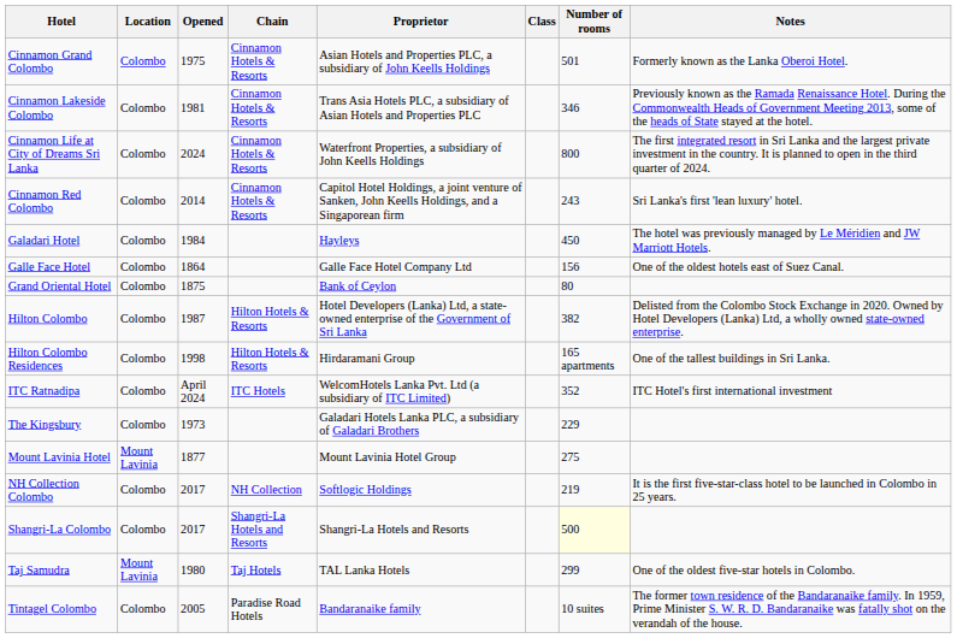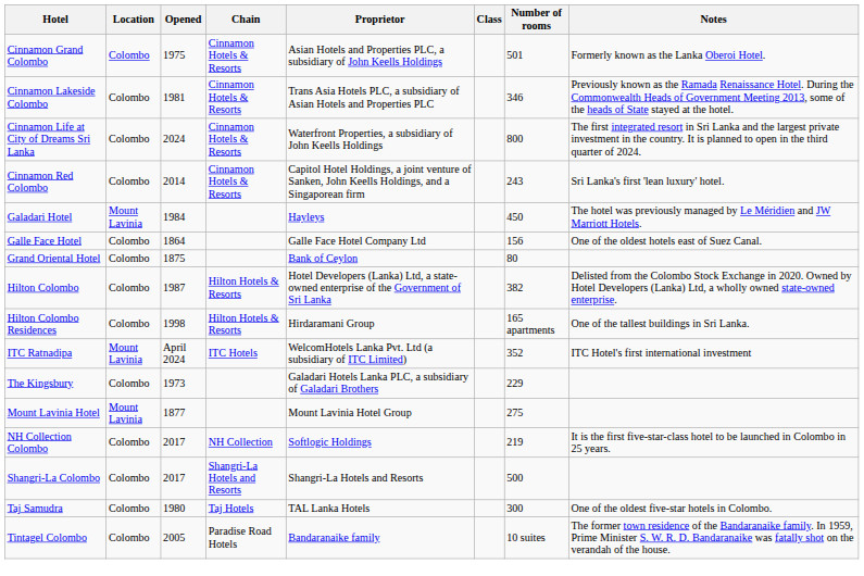Galadari Hotel | Location: Colombo -> Mount Lavinia
ITC Ratnadipa | Location: Colombo -> Mount Lavinia
Shangri-La Colombo | Number of rooms: lightyellow background -> no background
Taj Samudra | Location: Mount Lavinia -> Colombo
Taj Samudra | Number of rooms: 299 -> 300
